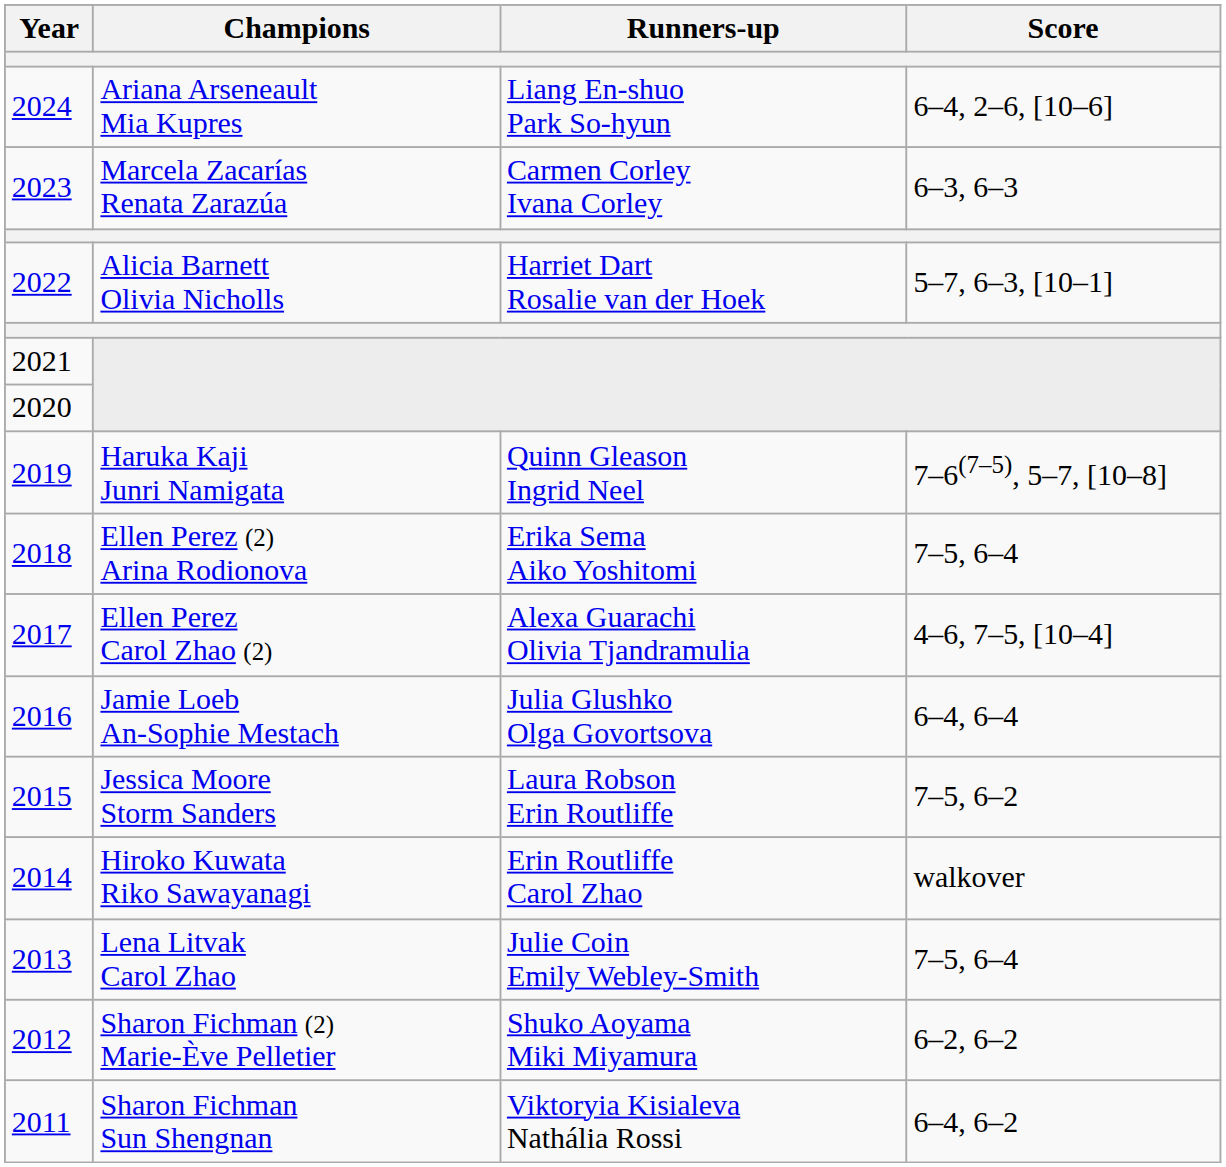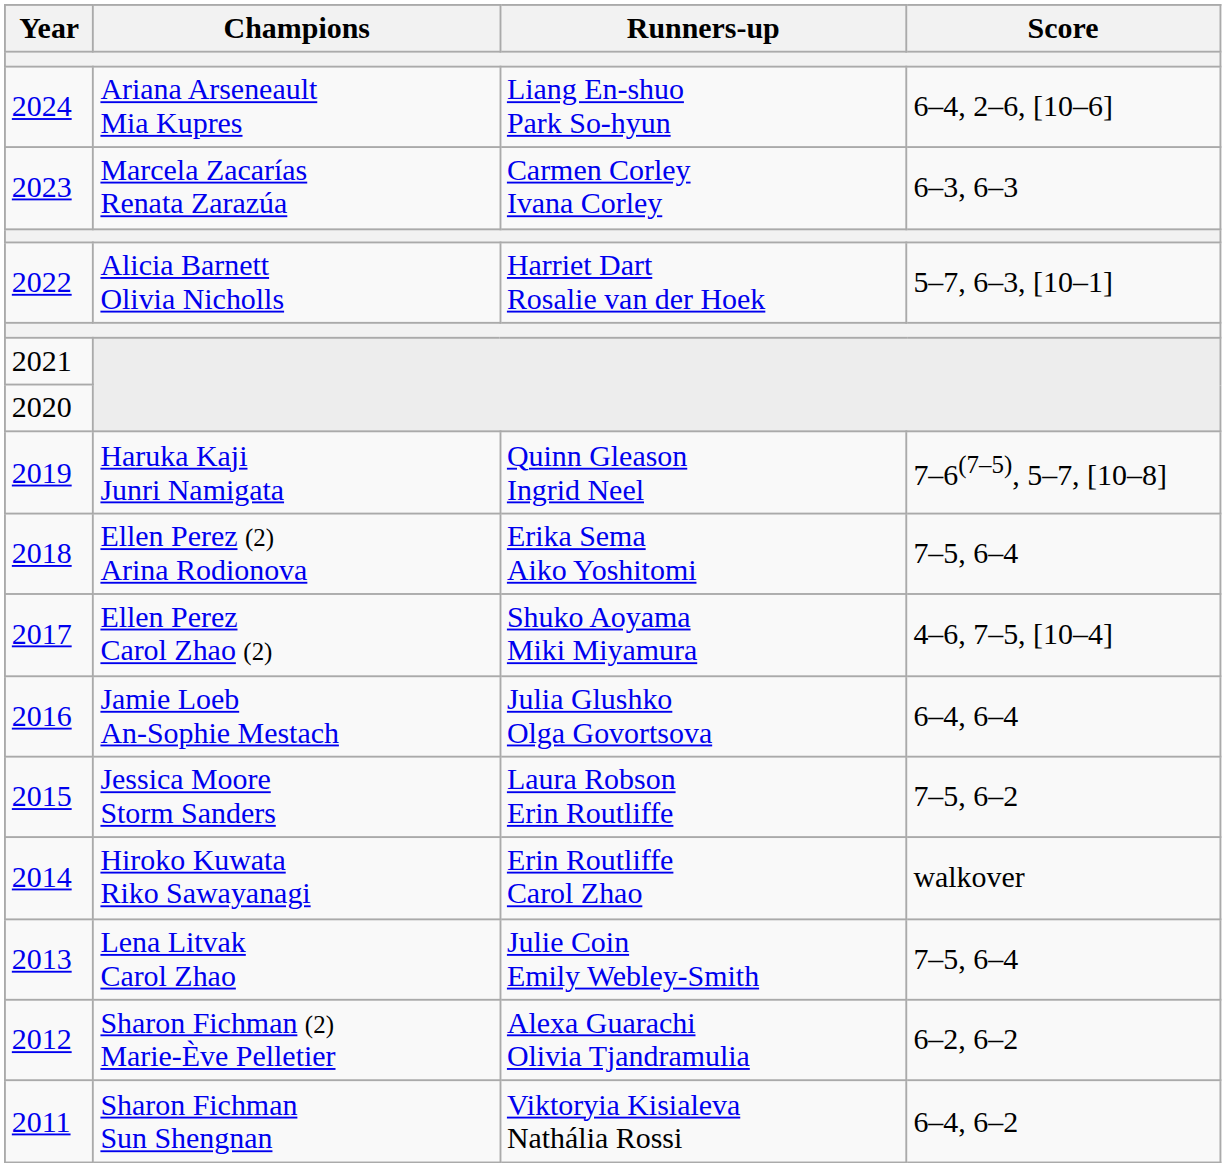Ellen Perez Carol Zhao (2) | Runners-up: Alexa Guarachi Olivia Tjandramulia -> Shuko Aoyama Miki Miyamura
Sharon Fichman (2) Marie-Ève Pelletier | Runners-up: Shuko Aoyama Miki Miyamura -> Alexa Guarachi Olivia Tjandramulia
